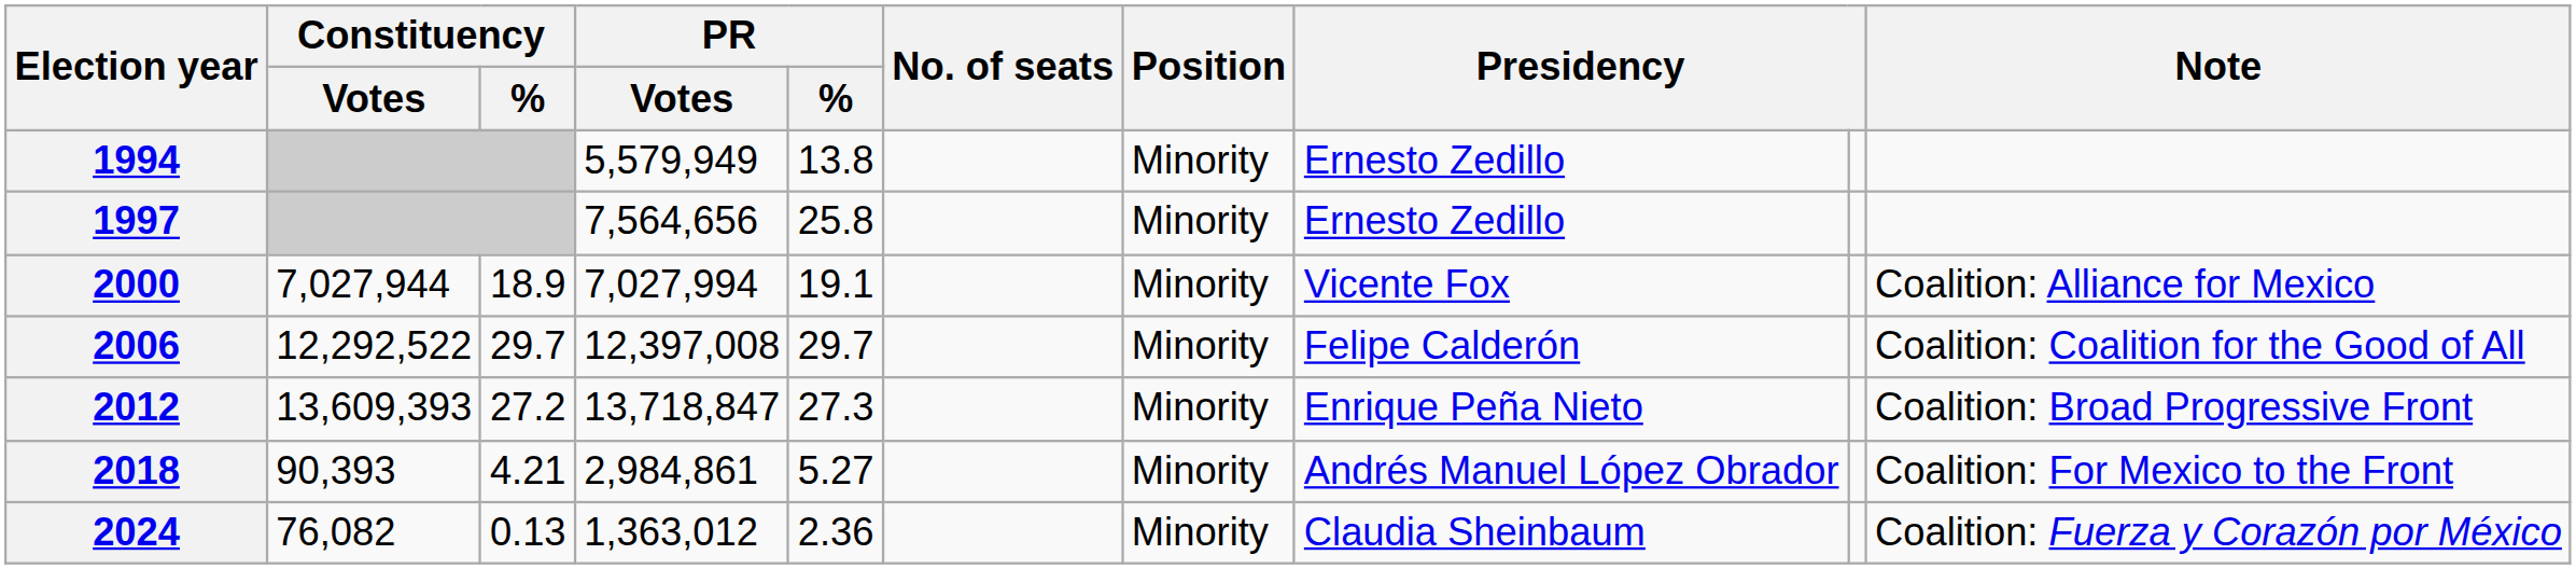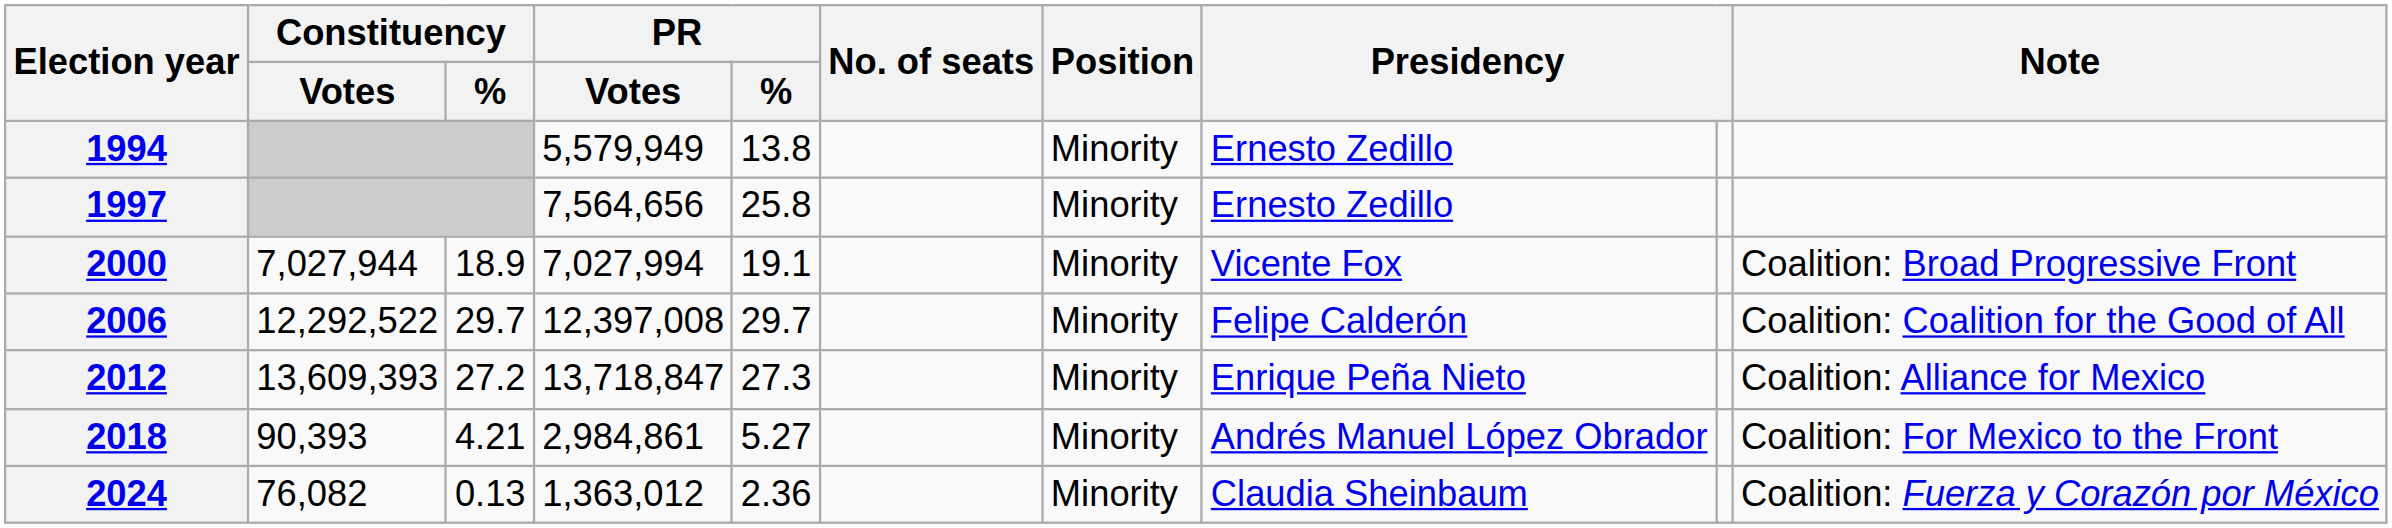2000 | Note: Coalition: Alliance for Mexico -> Coalition: Broad Progressive Front
2012 | Note: Coalition: Broad Progressive Front -> Coalition: Alliance for Mexico
